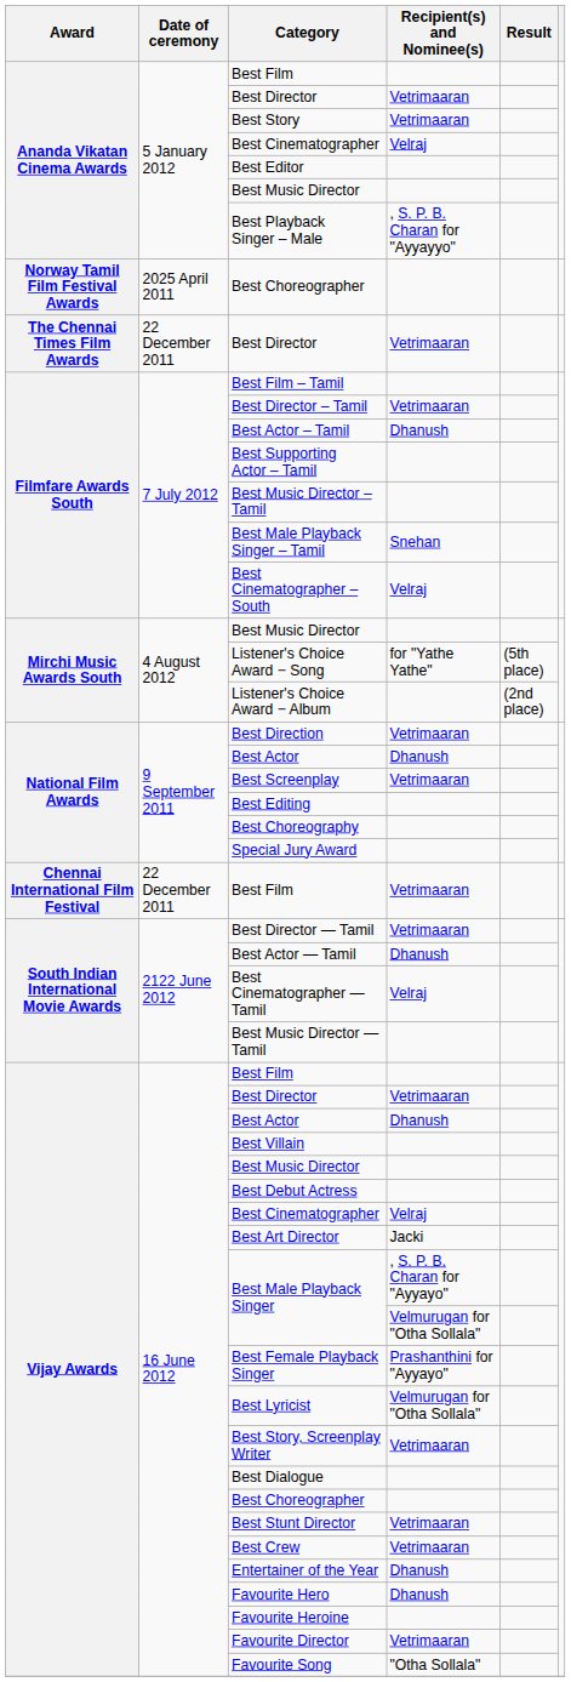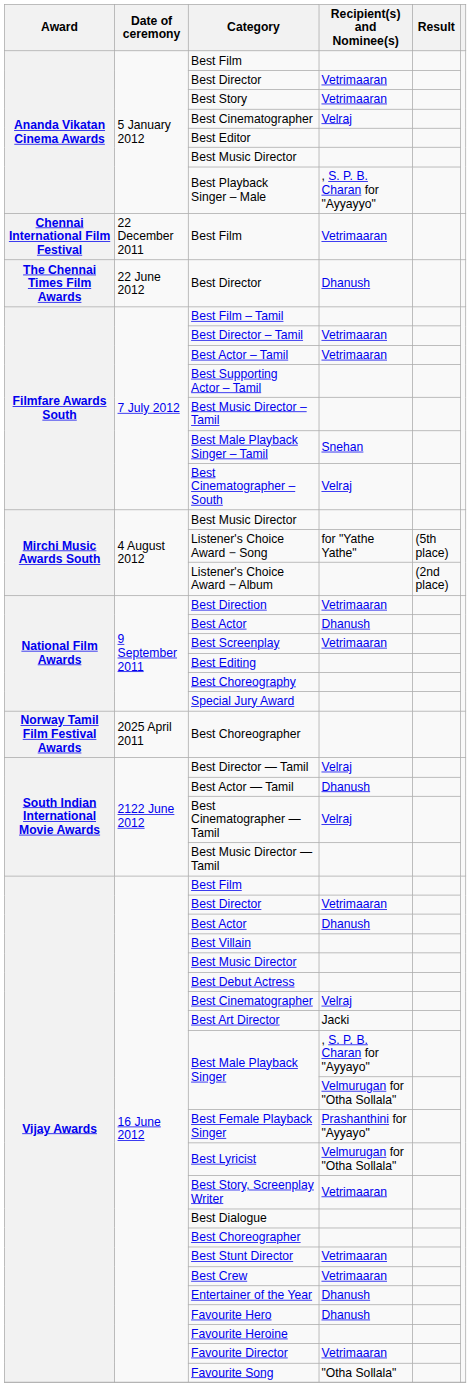rows swapped: Chennai International Film Festival / Best Film <-> Norway Tamil Film Festival Awards / Best Choreographer
The Chennai Times Film Awards / Best Director | Date of ceremony: 22 December 2011 -> 22 June 2012
The Chennai Times Film Awards / Best Director | Recipient(s) and Nominee(s): Vetrimaaran -> Dhanush
Best Actor – Tamil | Recipient(s) and Nominee(s): Dhanush -> Vetrimaaran
Best Director — Tamil | Recipient(s) and Nominee(s): Vetrimaaran -> Velraj
